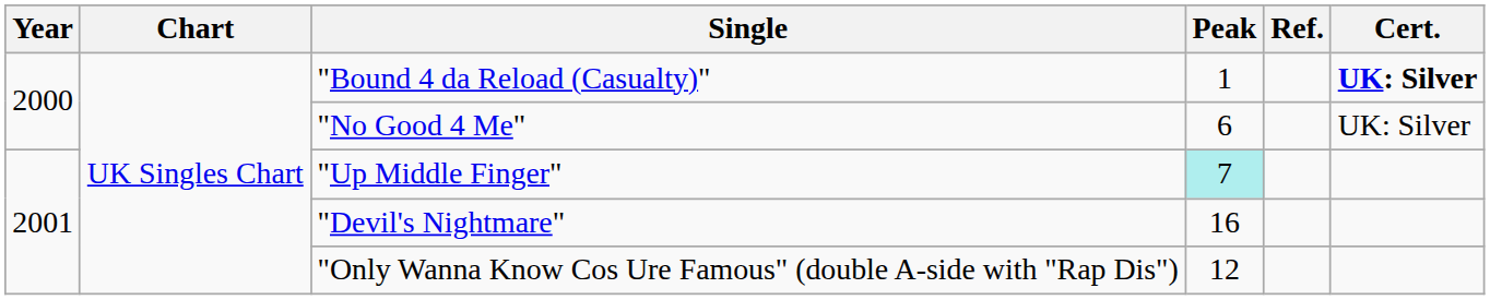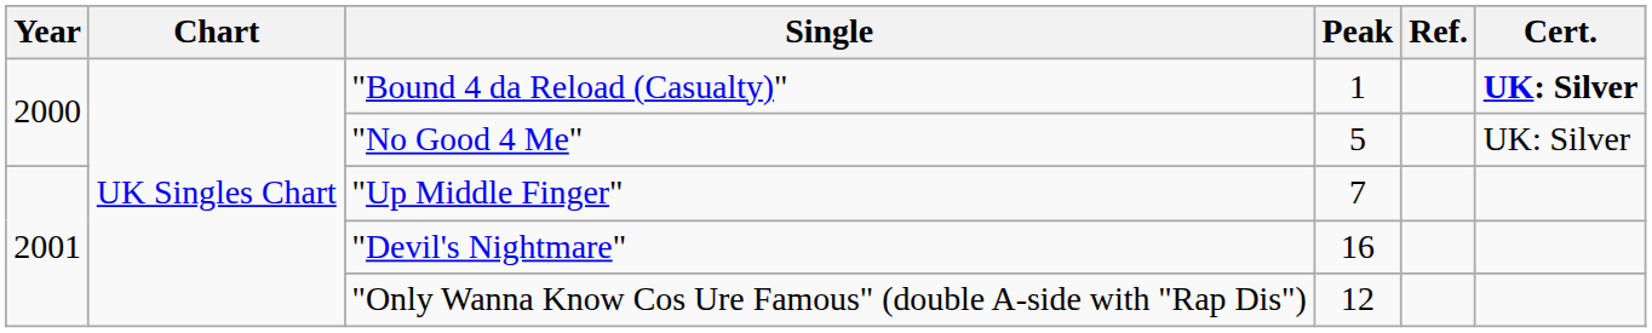"No Good 4 Me" | Peak: 6 -> 5
"Up Middle Finger" | Peak: paleturquoise background -> no background
